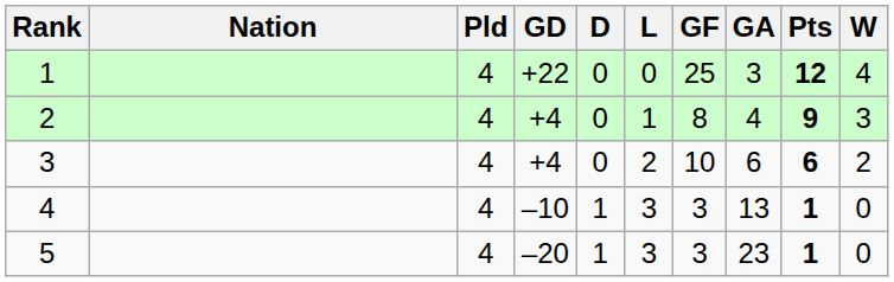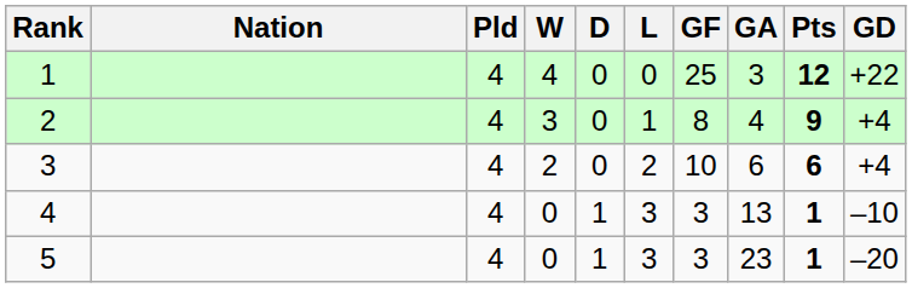columns swapped: W <-> GD
